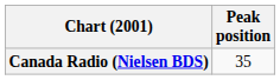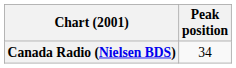Canada Radio (Nielsen BDS) | Peak position: 35 -> 34
